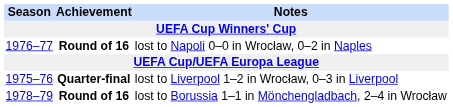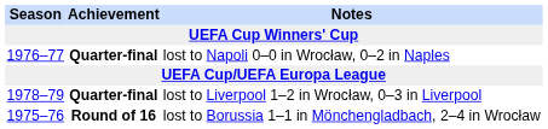lost to Napoli 0–0 in Wrocław, 0–2 in Naples | Achievement: Round of 16 -> Quarter-final
lost to Liverpool 1–2 in Wrocław, 0–3 in Liverpool | Season: 1975–76 -> 1978–79
lost to Borussia 1–1 in Mönchengladbach, 2–4 in Wrocław | Season: 1978–79 -> 1975–76
